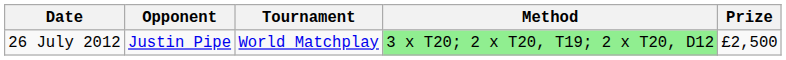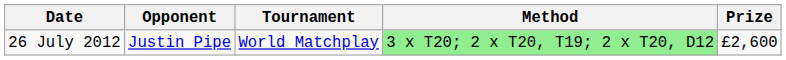26 July 2012 | Prize: £2,500 -> £2,600
